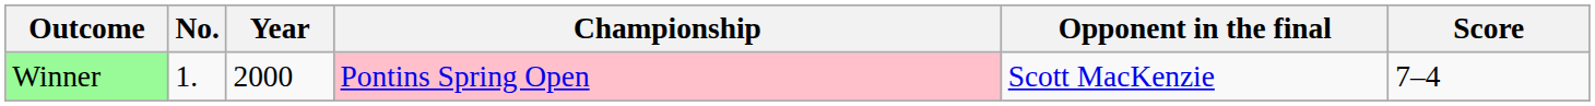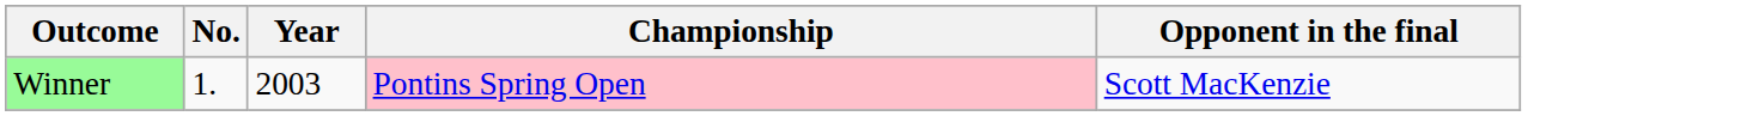- column: Score | 7–4
Winner | Year: 2000 -> 2003
